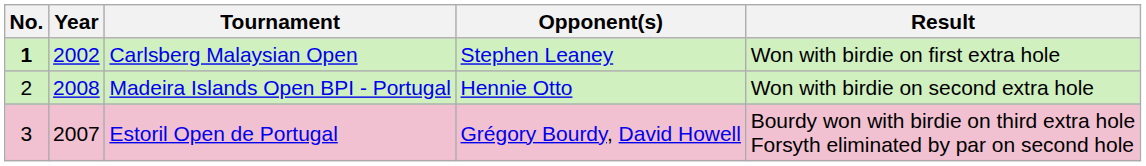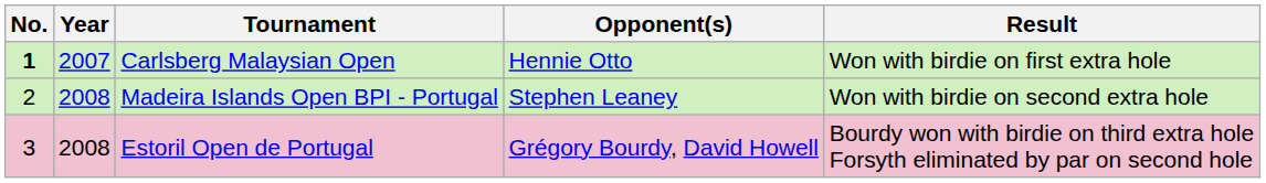Carlsberg Malaysian Open | Year: 2002 -> 2007
Carlsberg Malaysian Open | Opponent(s): Stephen Leaney -> Hennie Otto
Madeira Islands Open BPI - Portugal | Opponent(s): Hennie Otto -> Stephen Leaney
Estoril Open de Portugal | Year: 2007 -> 2008
